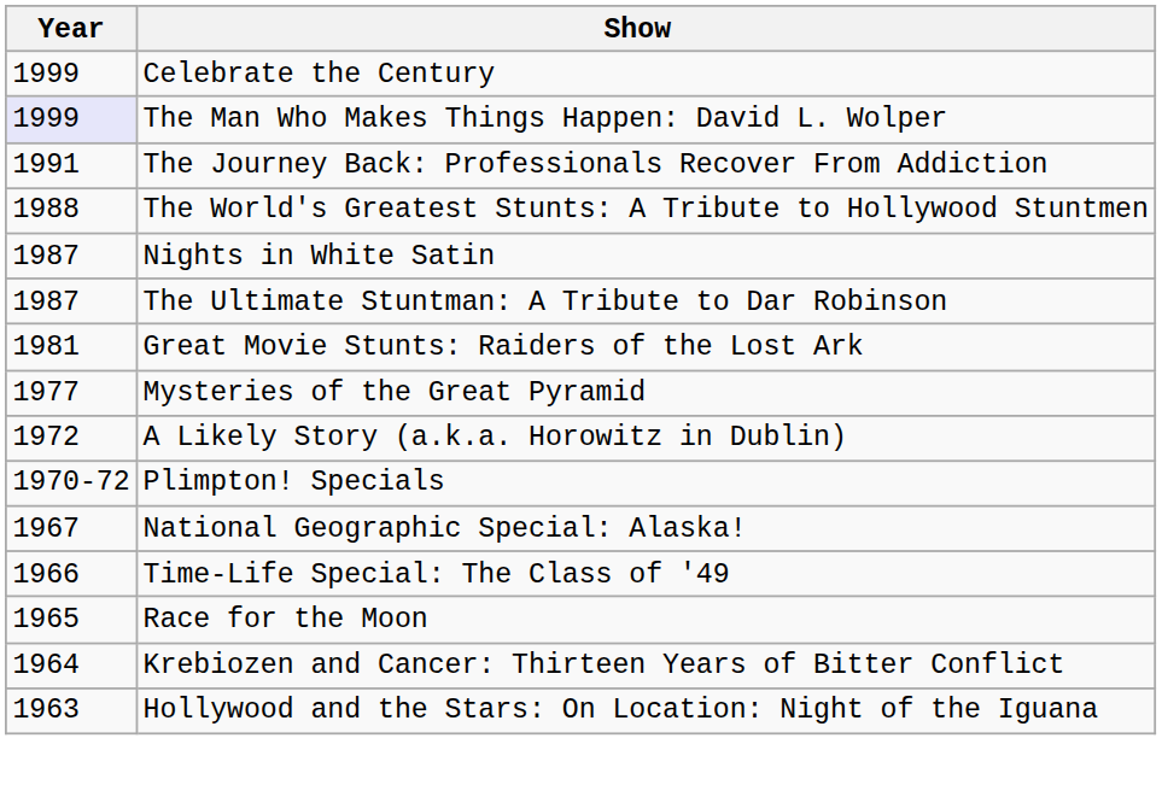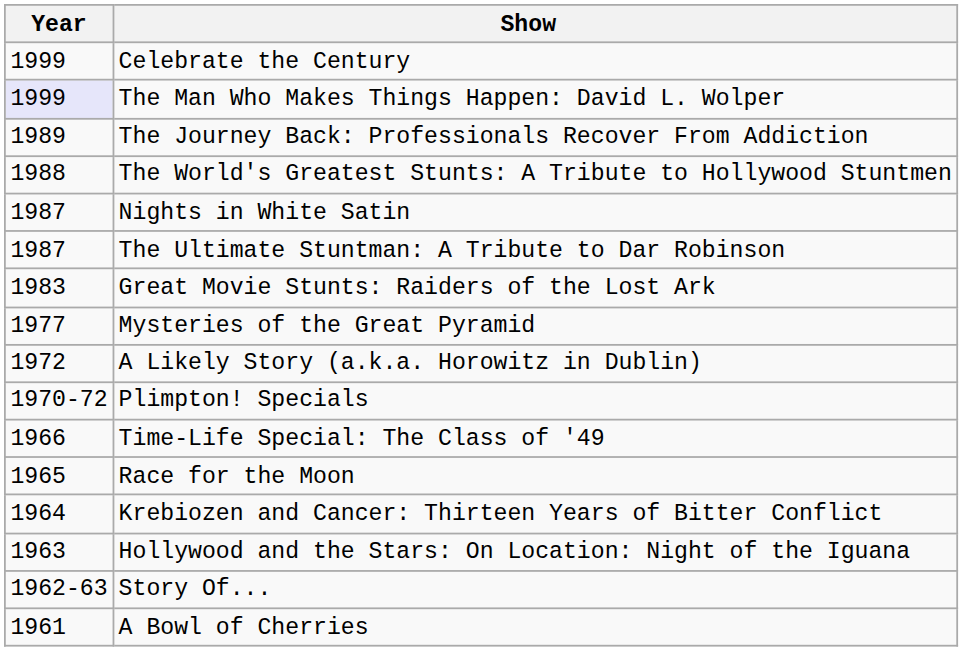The Journey Back: Professionals Recover From Addiction | Year: 1991 -> 1989
Great Movie Stunts: Raiders of the Lost Ark | Year: 1981 -> 1983
- row: 1967 | National Geographic Special: Alaska!
+ row: 1962-63 | Story Of...
+ row: 1961 | A Bowl of Cherries
